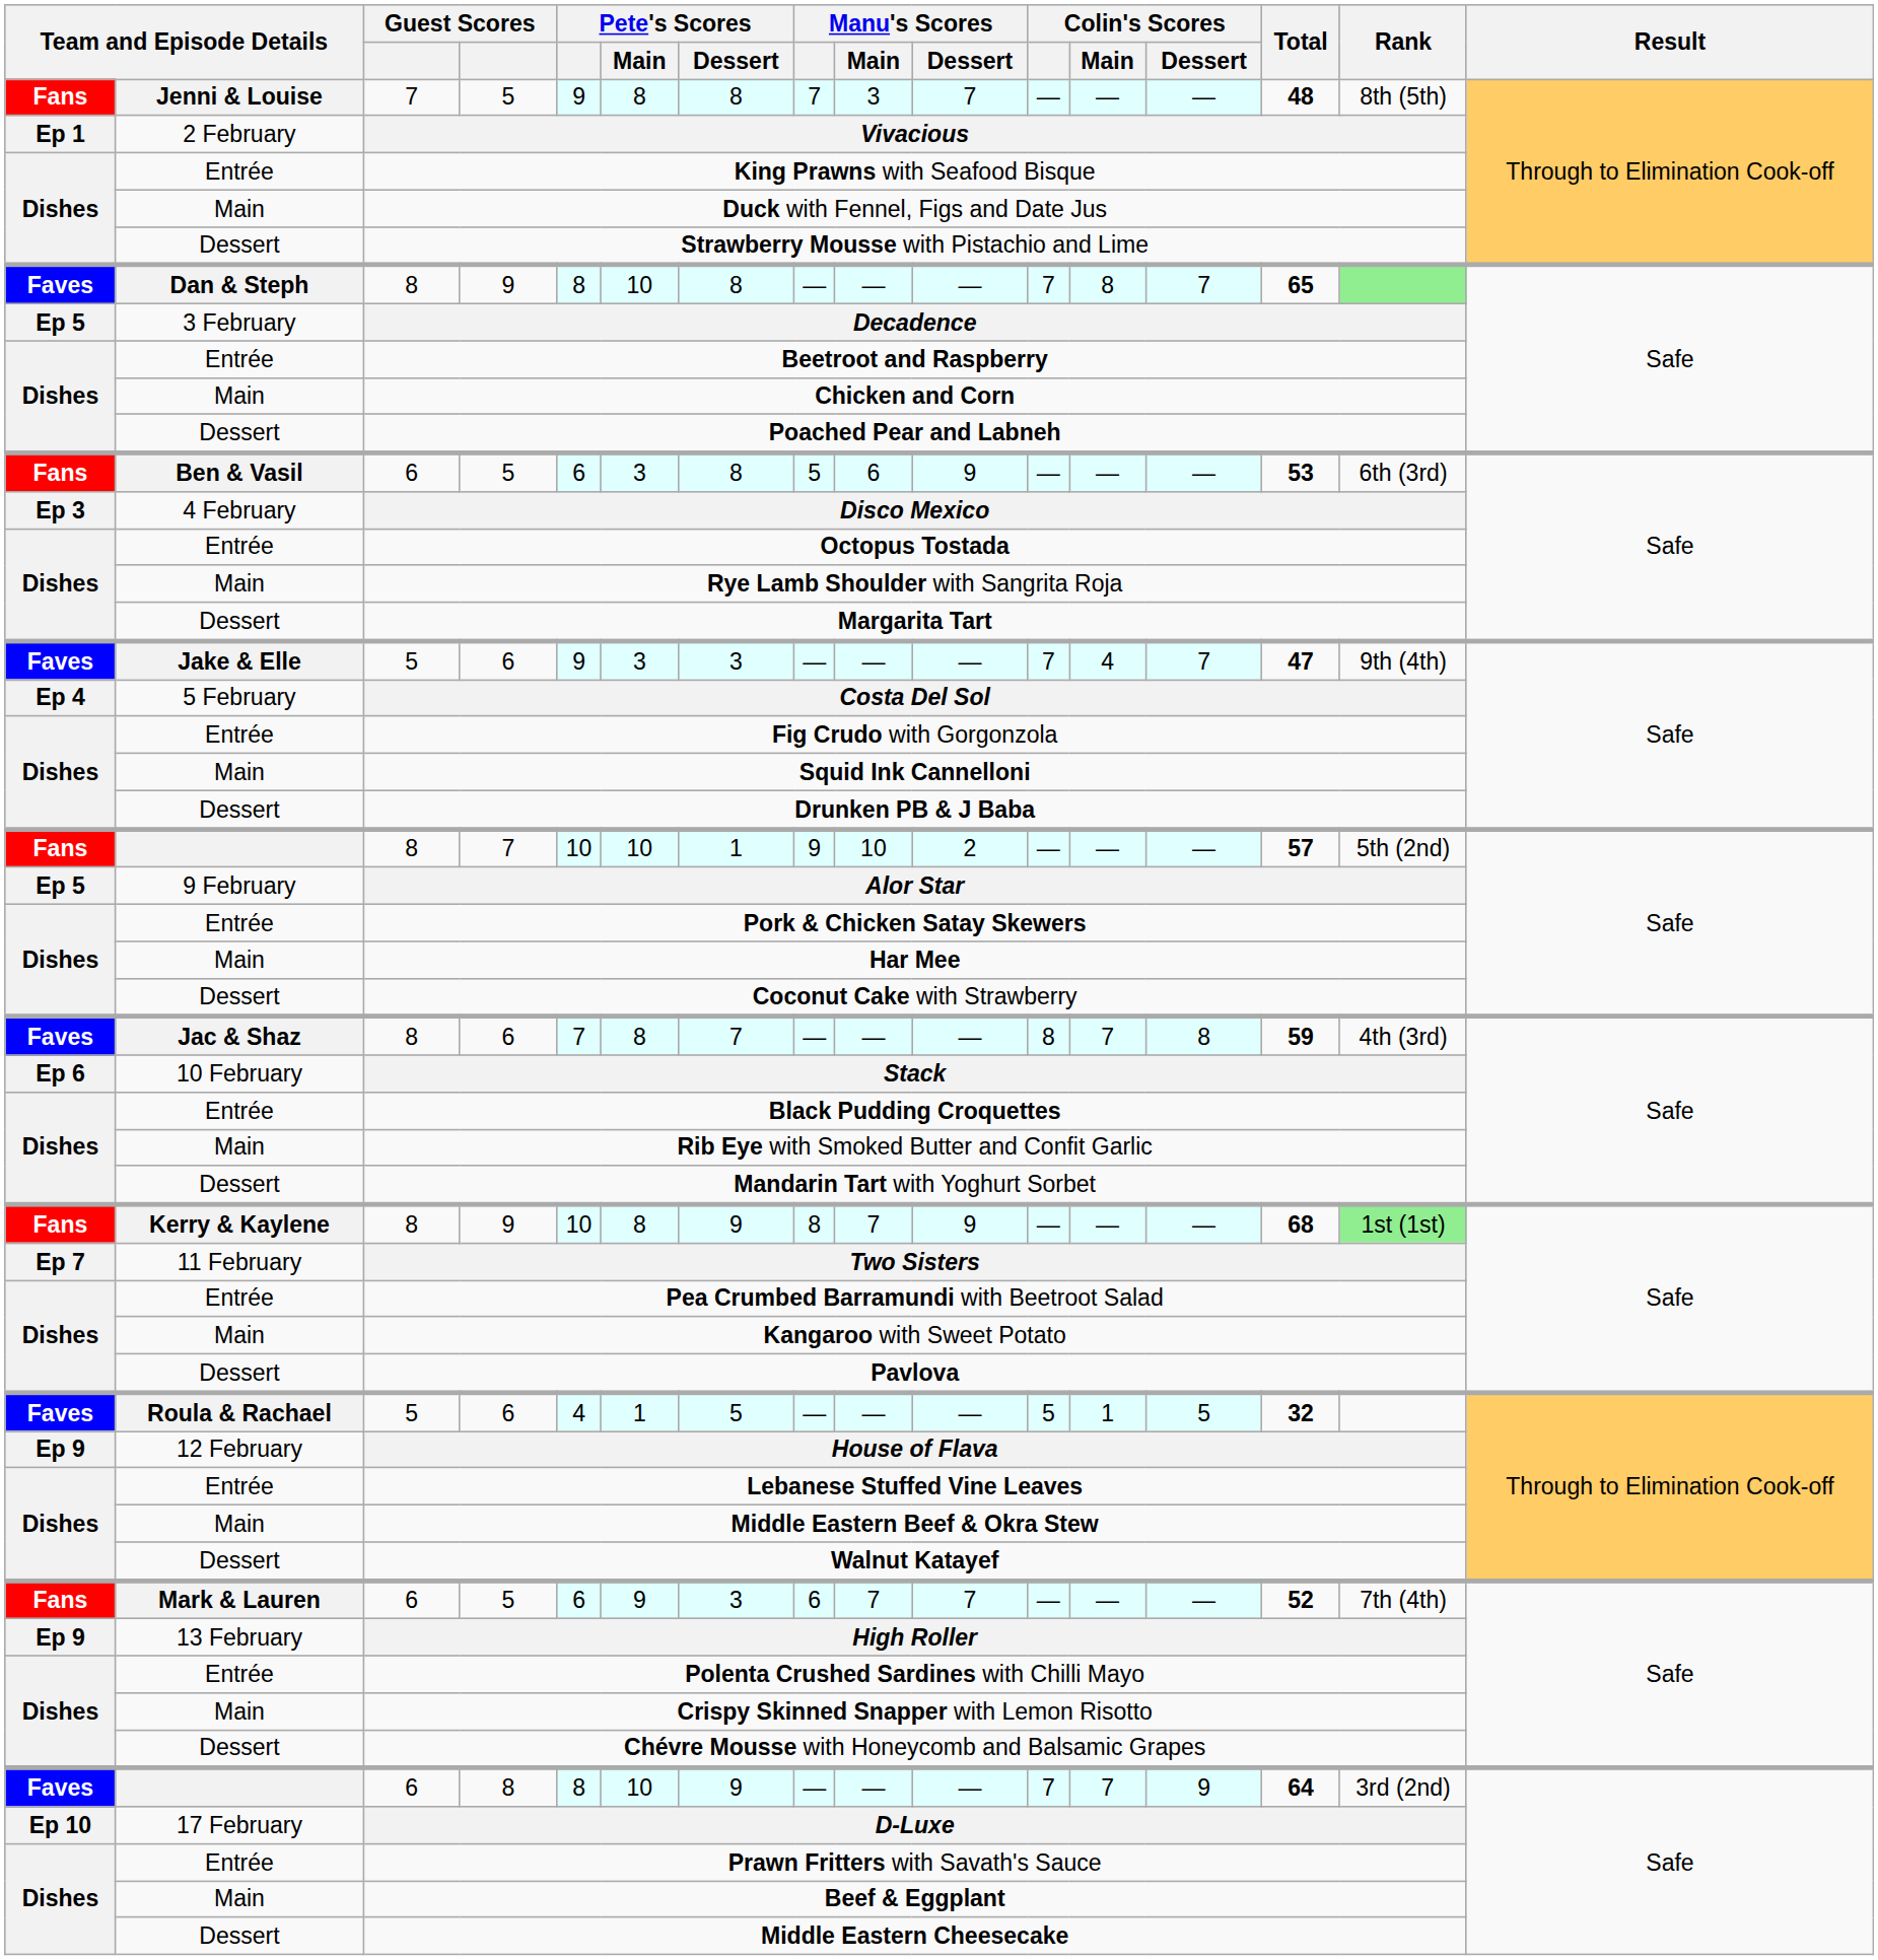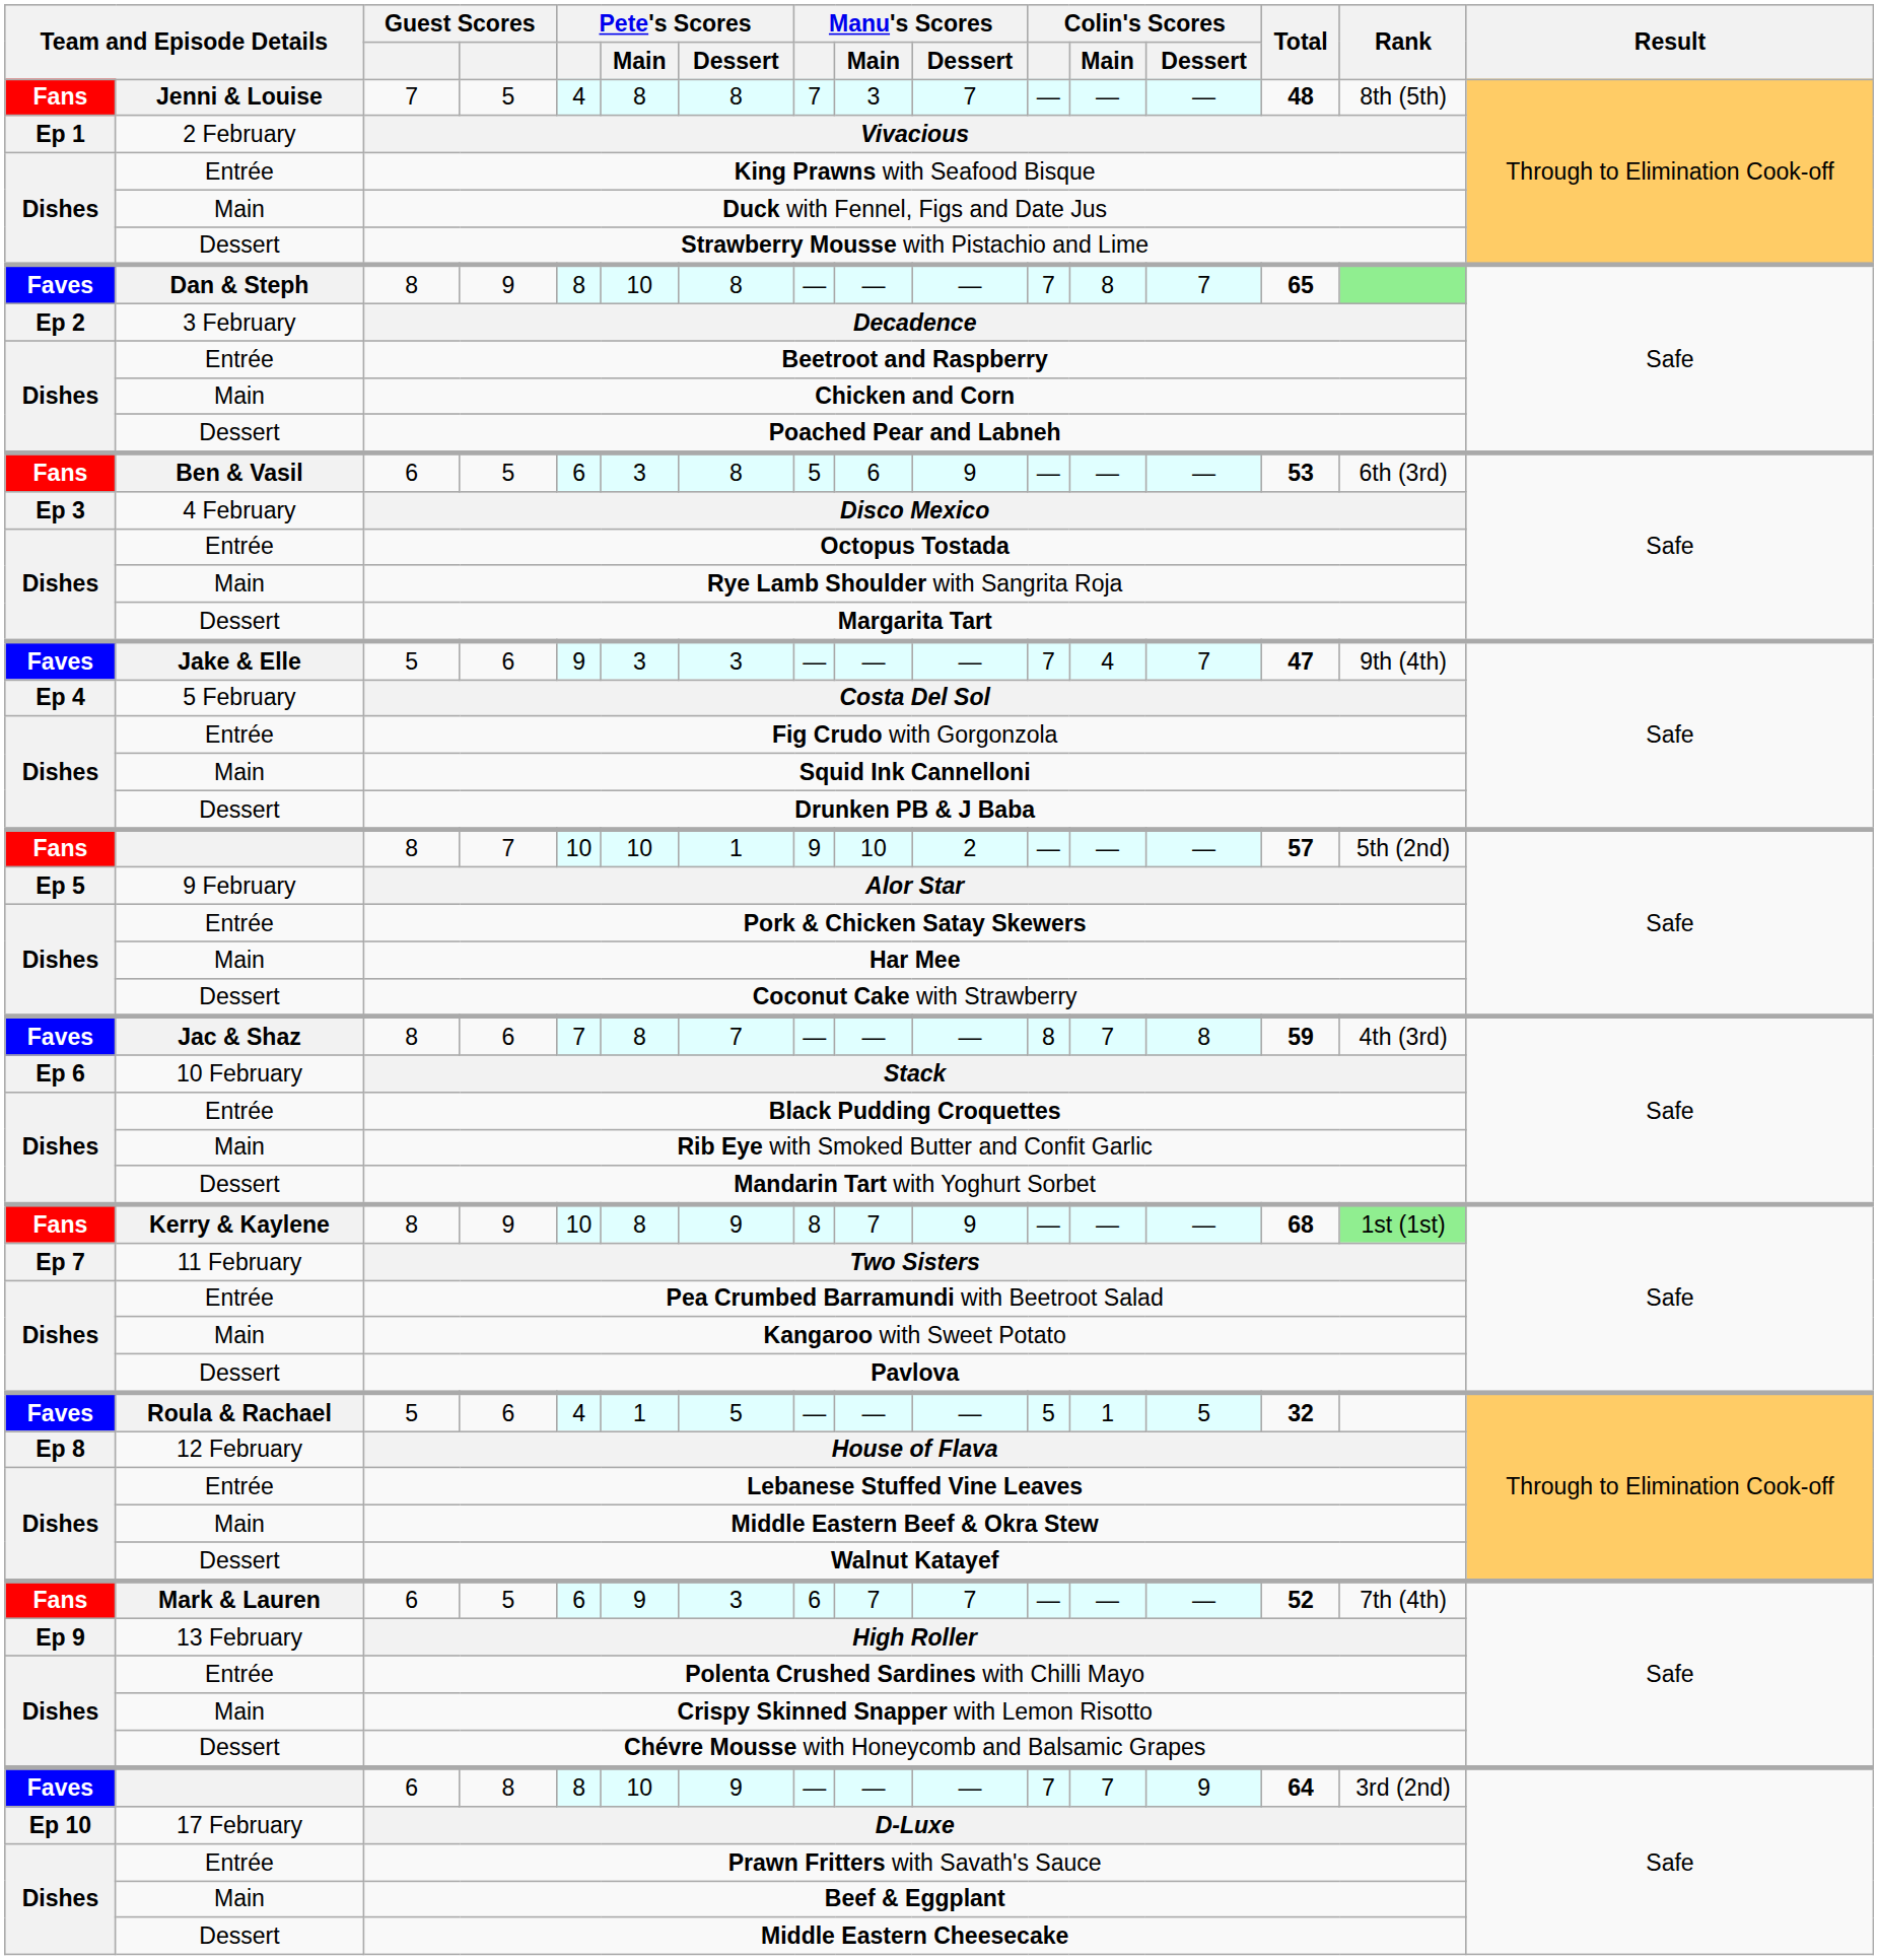Jenni & Louise / 5 | Pete's Scores: 9 -> 4
Decadence | column 1: Ep 5 -> Ep 2
House of Flava | column 1: Ep 9 -> Ep 8
